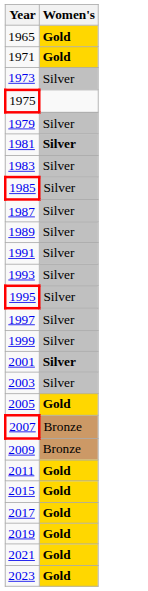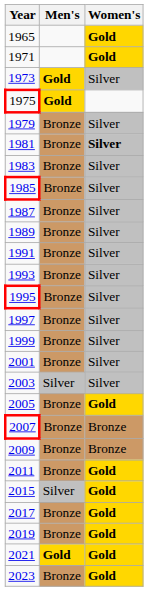+ column: Men's | Gold | Gold | Bronze | Bronze | Bronze | Bronze | Bronze | Bronze | Bronze | Bronze | Bronze | Bronze | Bronze | Bronze | Silver | Bronze | Bronze | Bronze | Bronze | Silver | Bronze | Bronze | Gold | Bronze
2001 | Women's: bold -> normal
